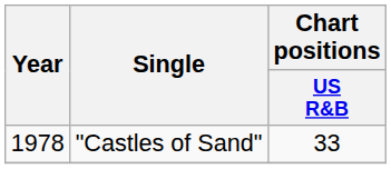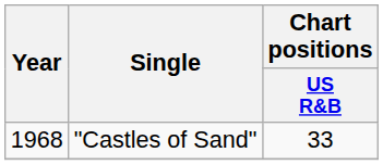"Castles of Sand" | Year: 1978 -> 1968
